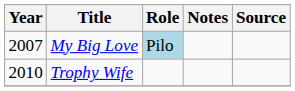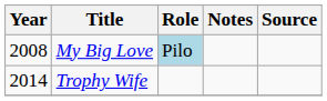My Big Love | Year: 2007 -> 2008
Trophy Wife | Year: 2010 -> 2014
